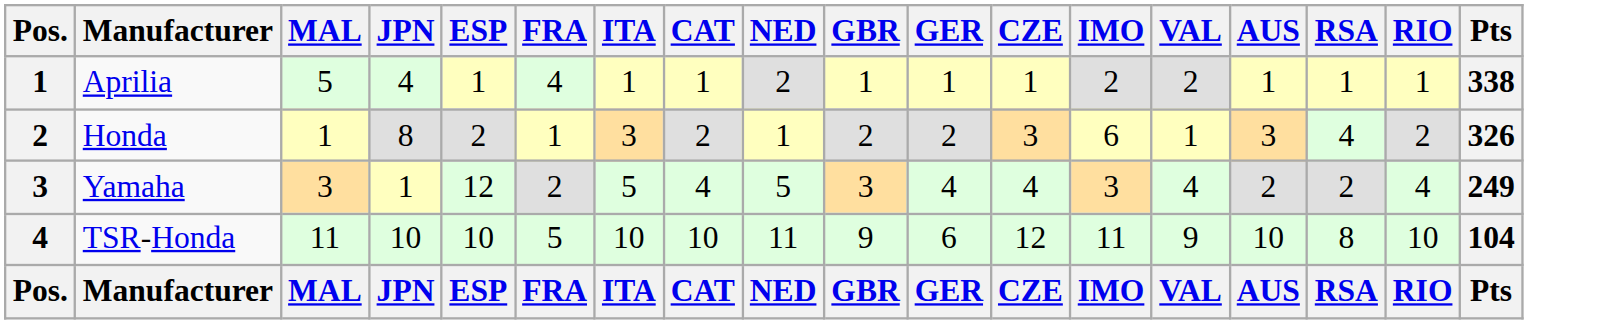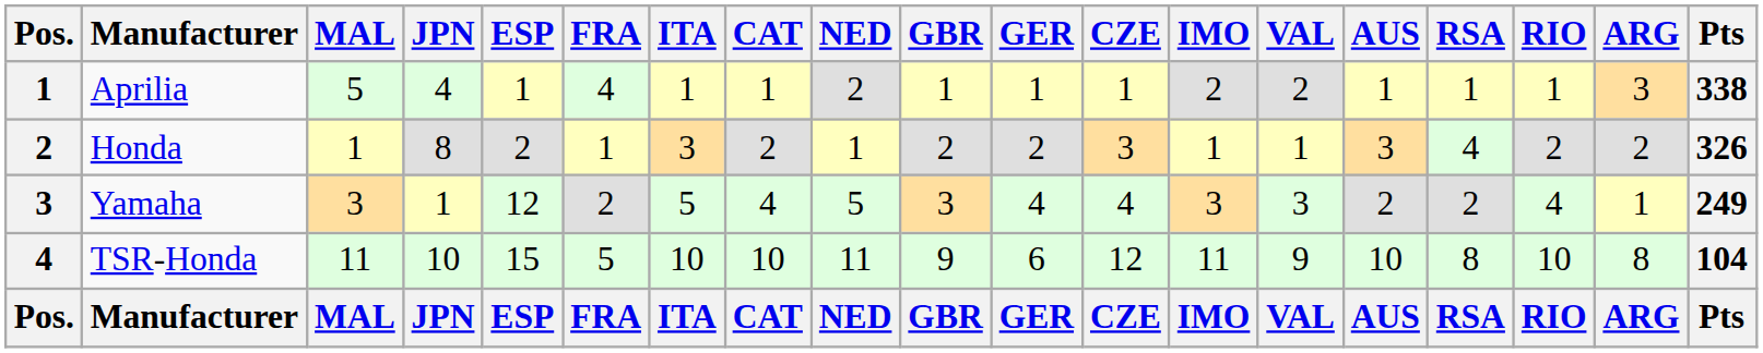+ column: ARG | 3 | 2 | 1 | 8 | ARG
Honda | IMO: 6 -> 1
Yamaha | VAL: 4 -> 3
TSR-Honda | ESP: 10 -> 15
